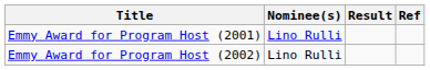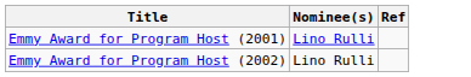- column: Result
